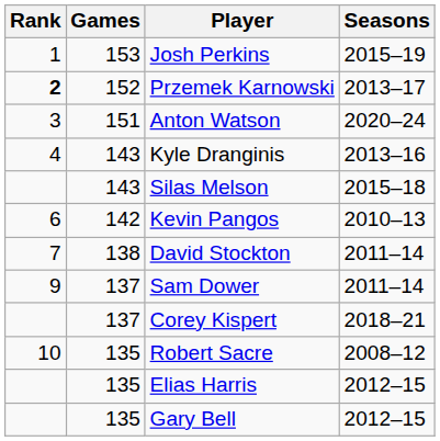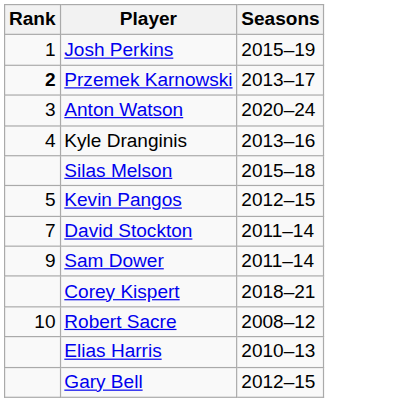- column: Games | 153 | 152 | 151 | 143 | 143 | 142 | 138 | 137 | 137 | 135 | 135 | 135
Kevin Pangos | Rank: 6 -> 5
Kevin Pangos | Seasons: 2010–13 -> 2012–15
Elias Harris | Seasons: 2012–15 -> 2010–13
